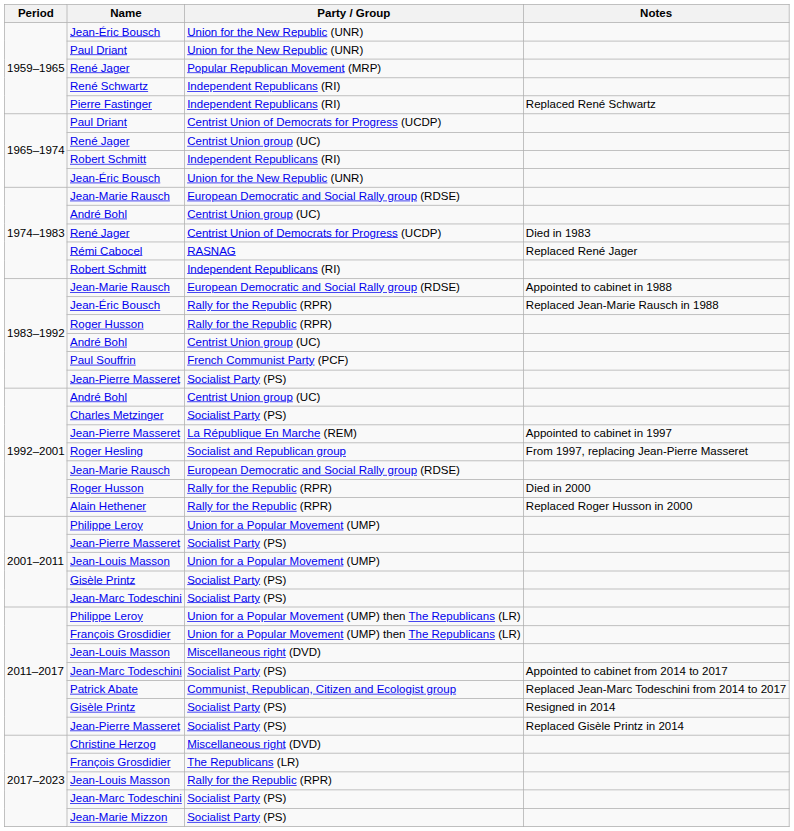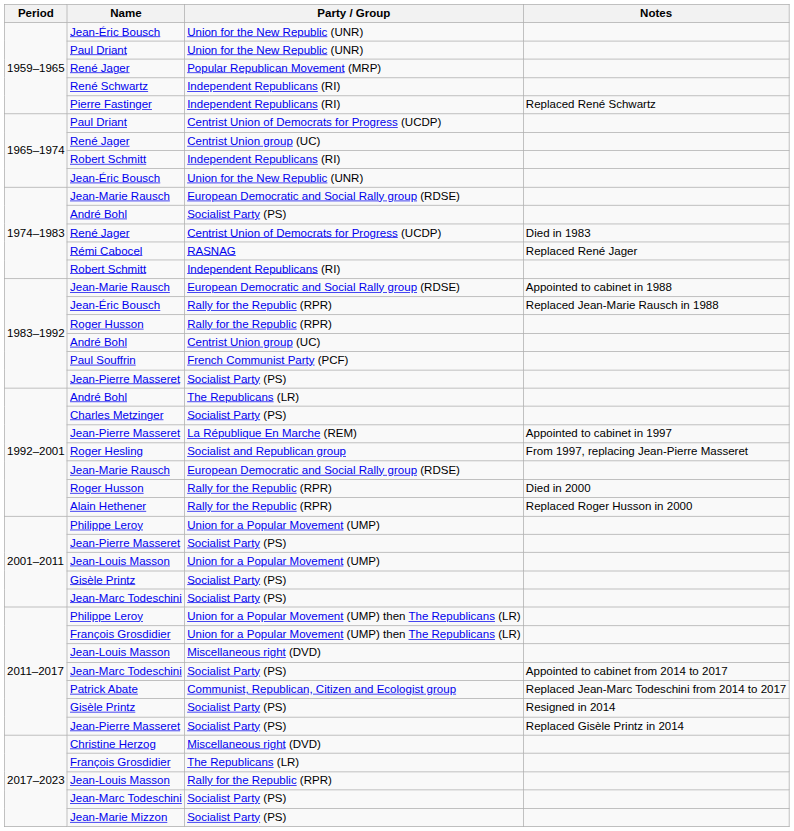1974–1983 / André Bohl | Party / Group: Centrist Union group (UC) -> Socialist Party (PS)
1992–2001 / André Bohl | Party / Group: Centrist Union group (UC) -> The Republicans (LR)
